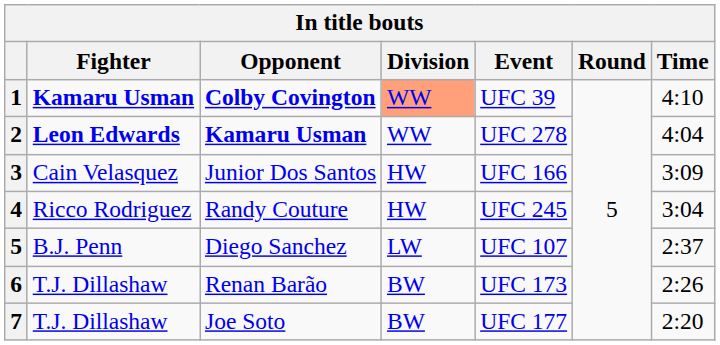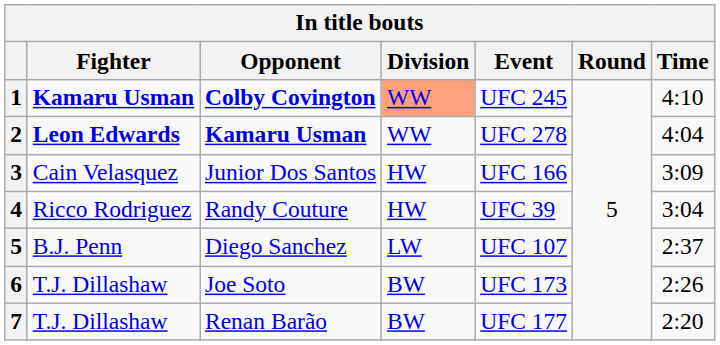1 | Event: UFC 39 -> UFC 245
4 | Event: UFC 245 -> UFC 39
6 | Opponent: Renan Barão -> Joe Soto
7 | Opponent: Joe Soto -> Renan Barão
